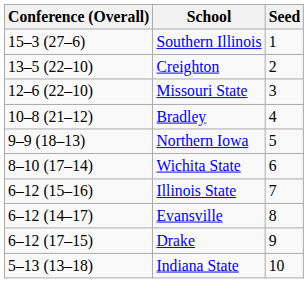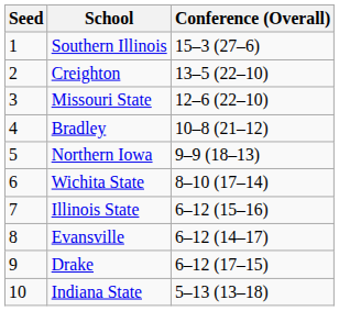columns swapped: Seed <-> Conference (Overall)
